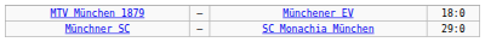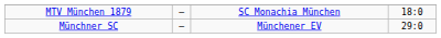MTV München 1879 | column 3: Münchener EV -> SC Monachia München
Münchner SC | column 3: SC Monachia München -> Münchener EV
